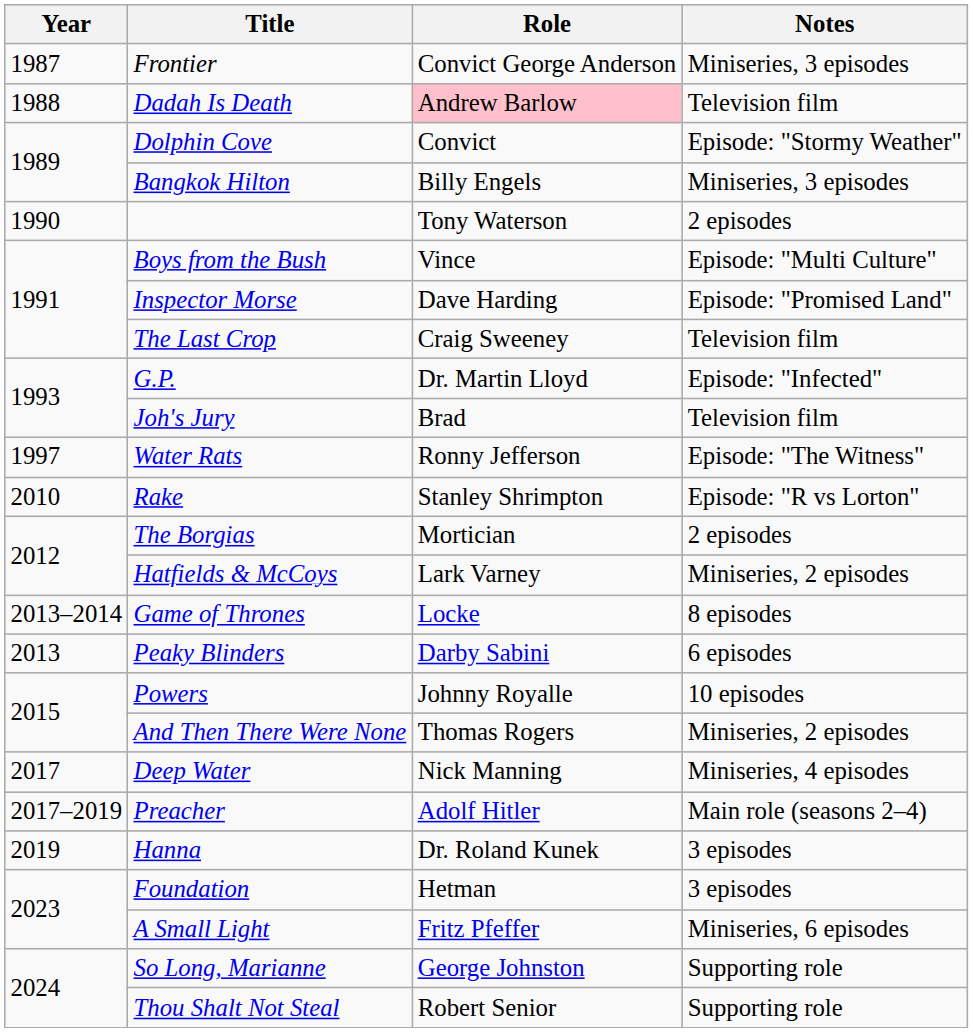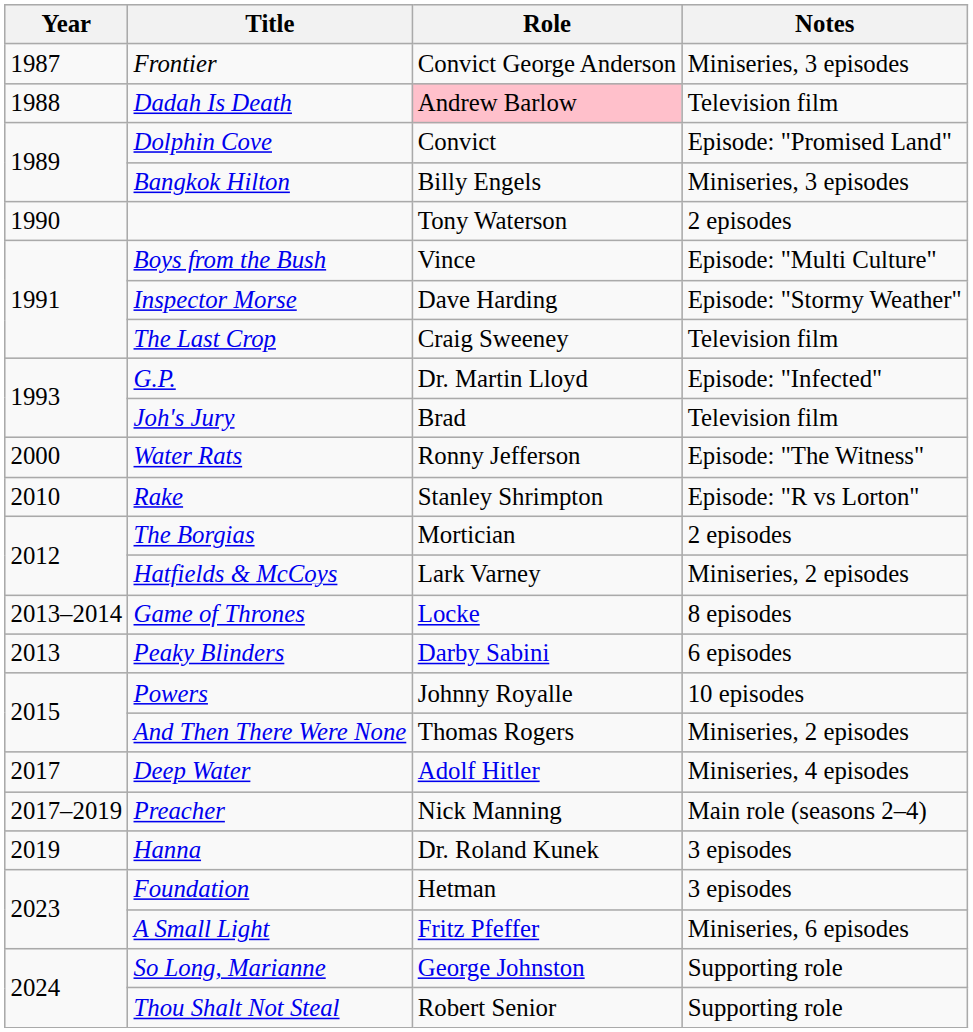Dolphin Cove | Notes: Episode: "Stormy Weather" -> Episode: "Promised Land"
Inspector Morse | Notes: Episode: "Promised Land" -> Episode: "Stormy Weather"
Water Rats | Year: 1997 -> 2000
Deep Water | Role: Nick Manning -> Adolf Hitler
Preacher | Role: Adolf Hitler -> Nick Manning
